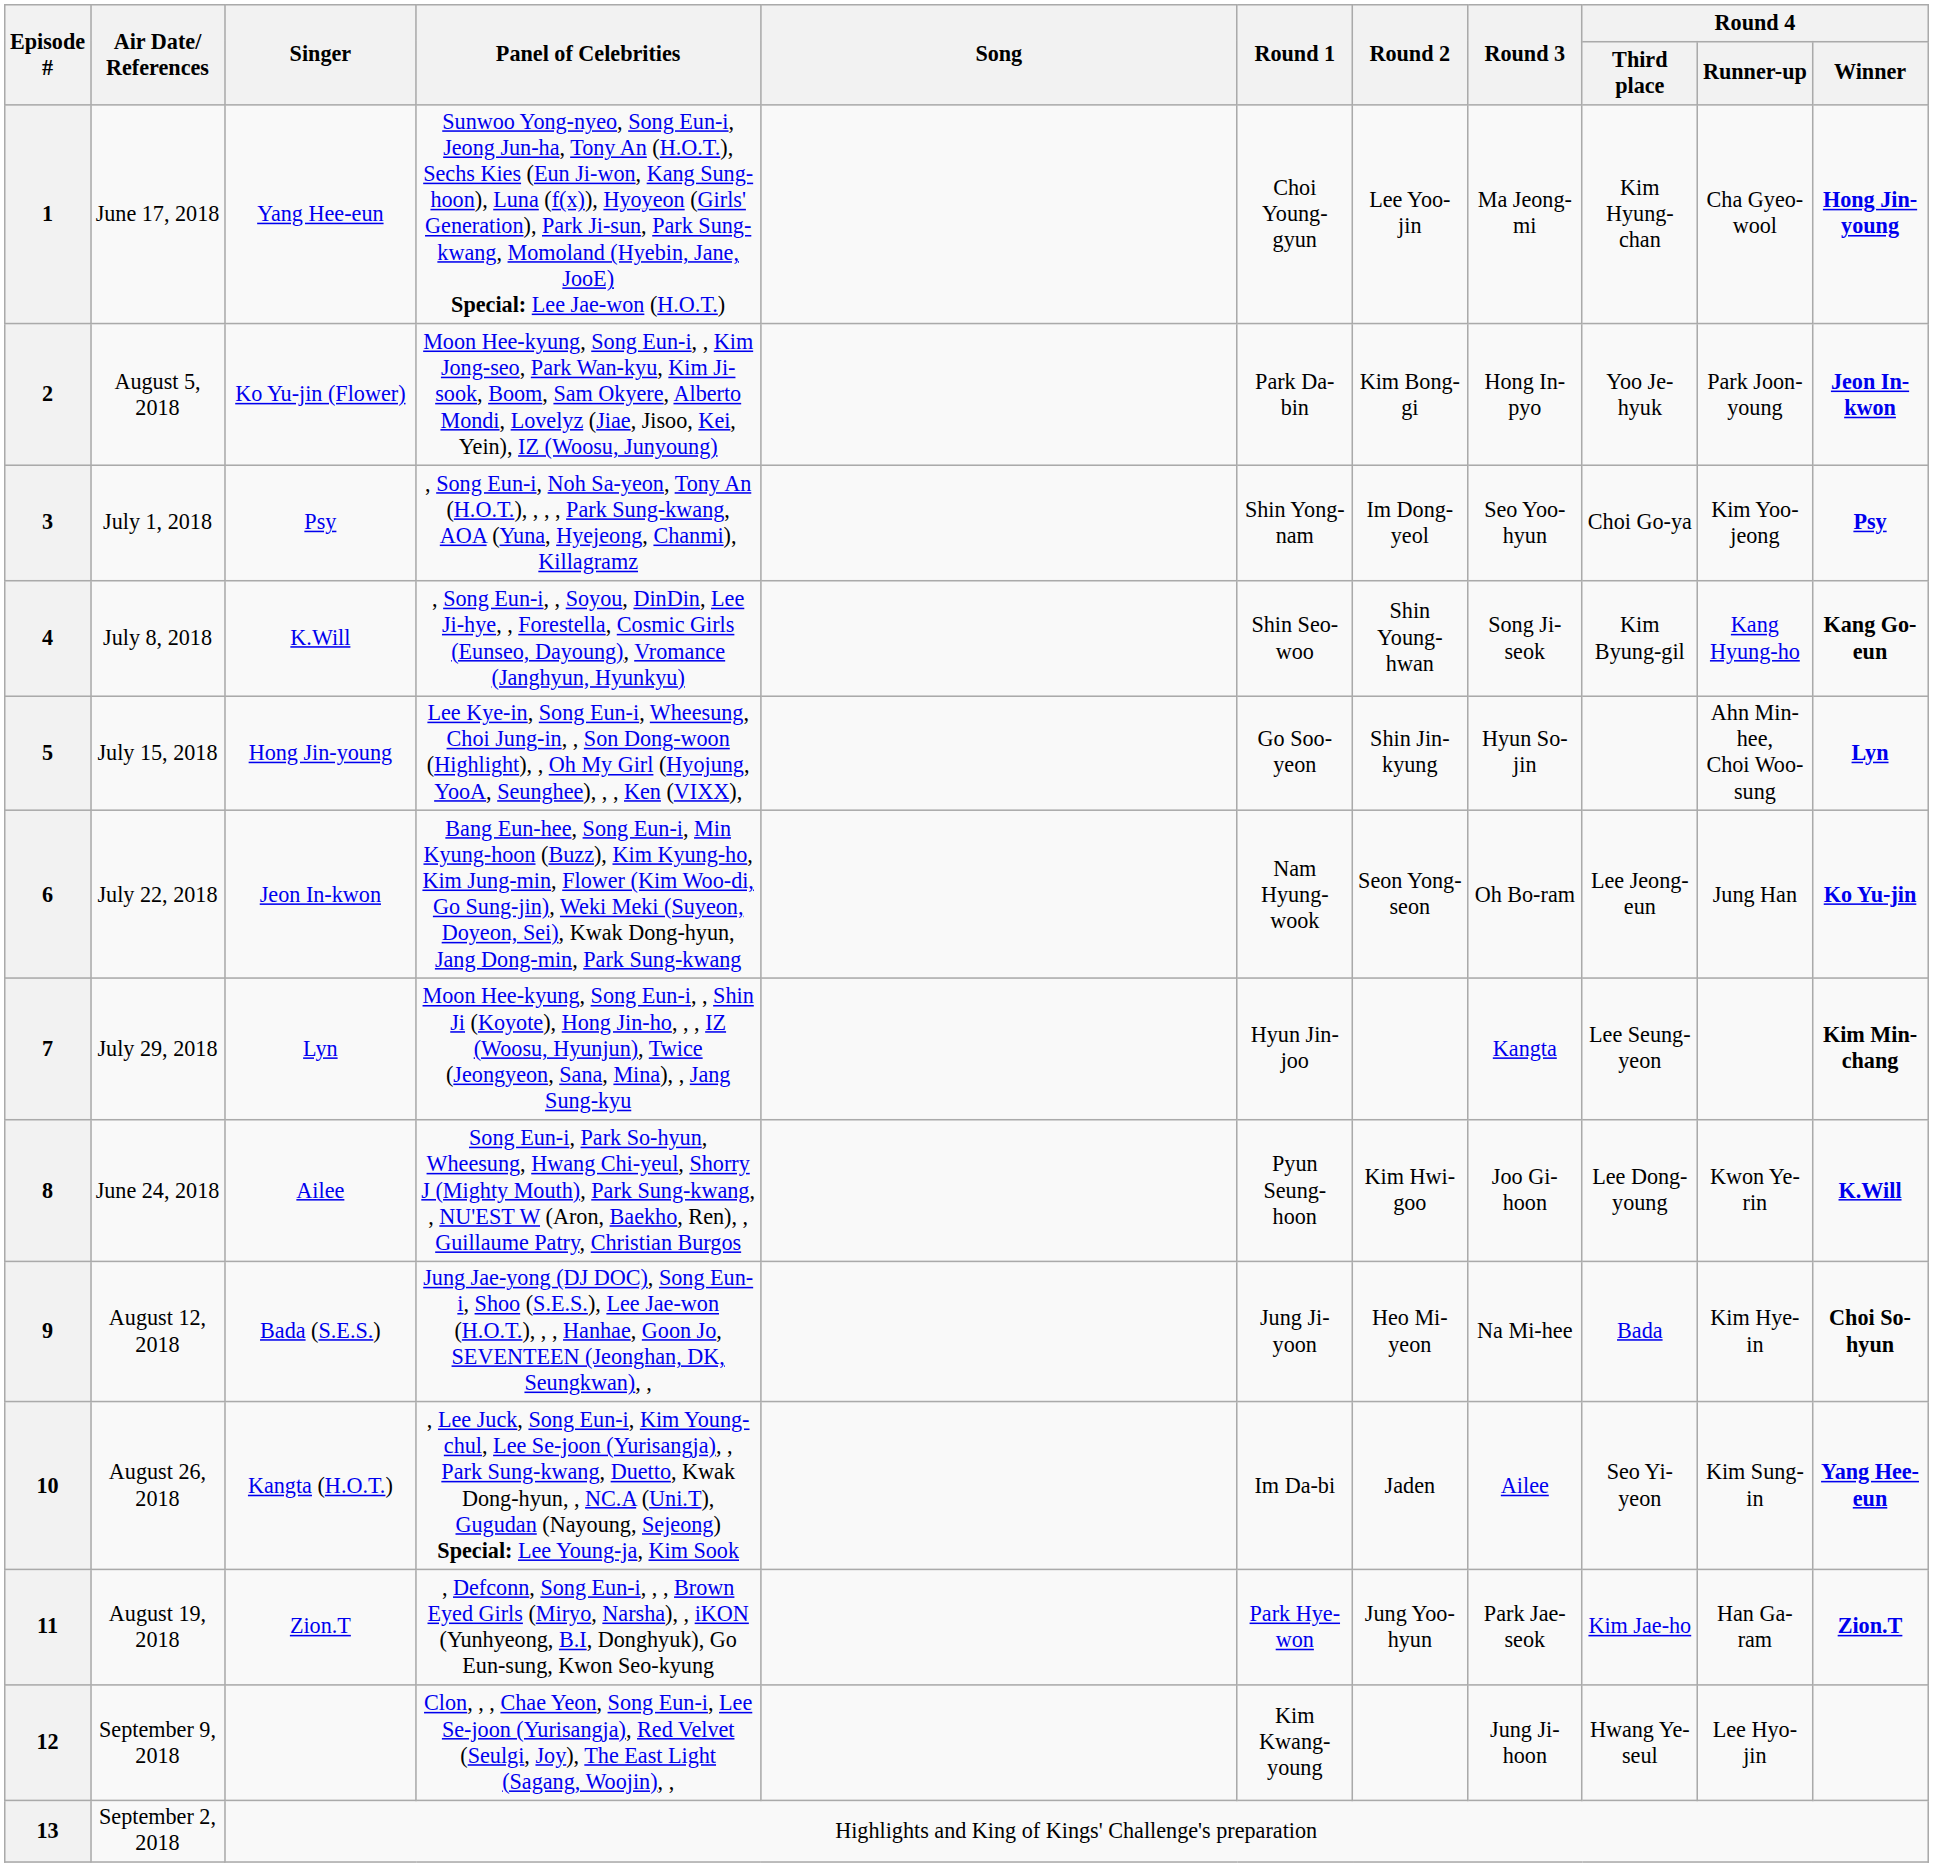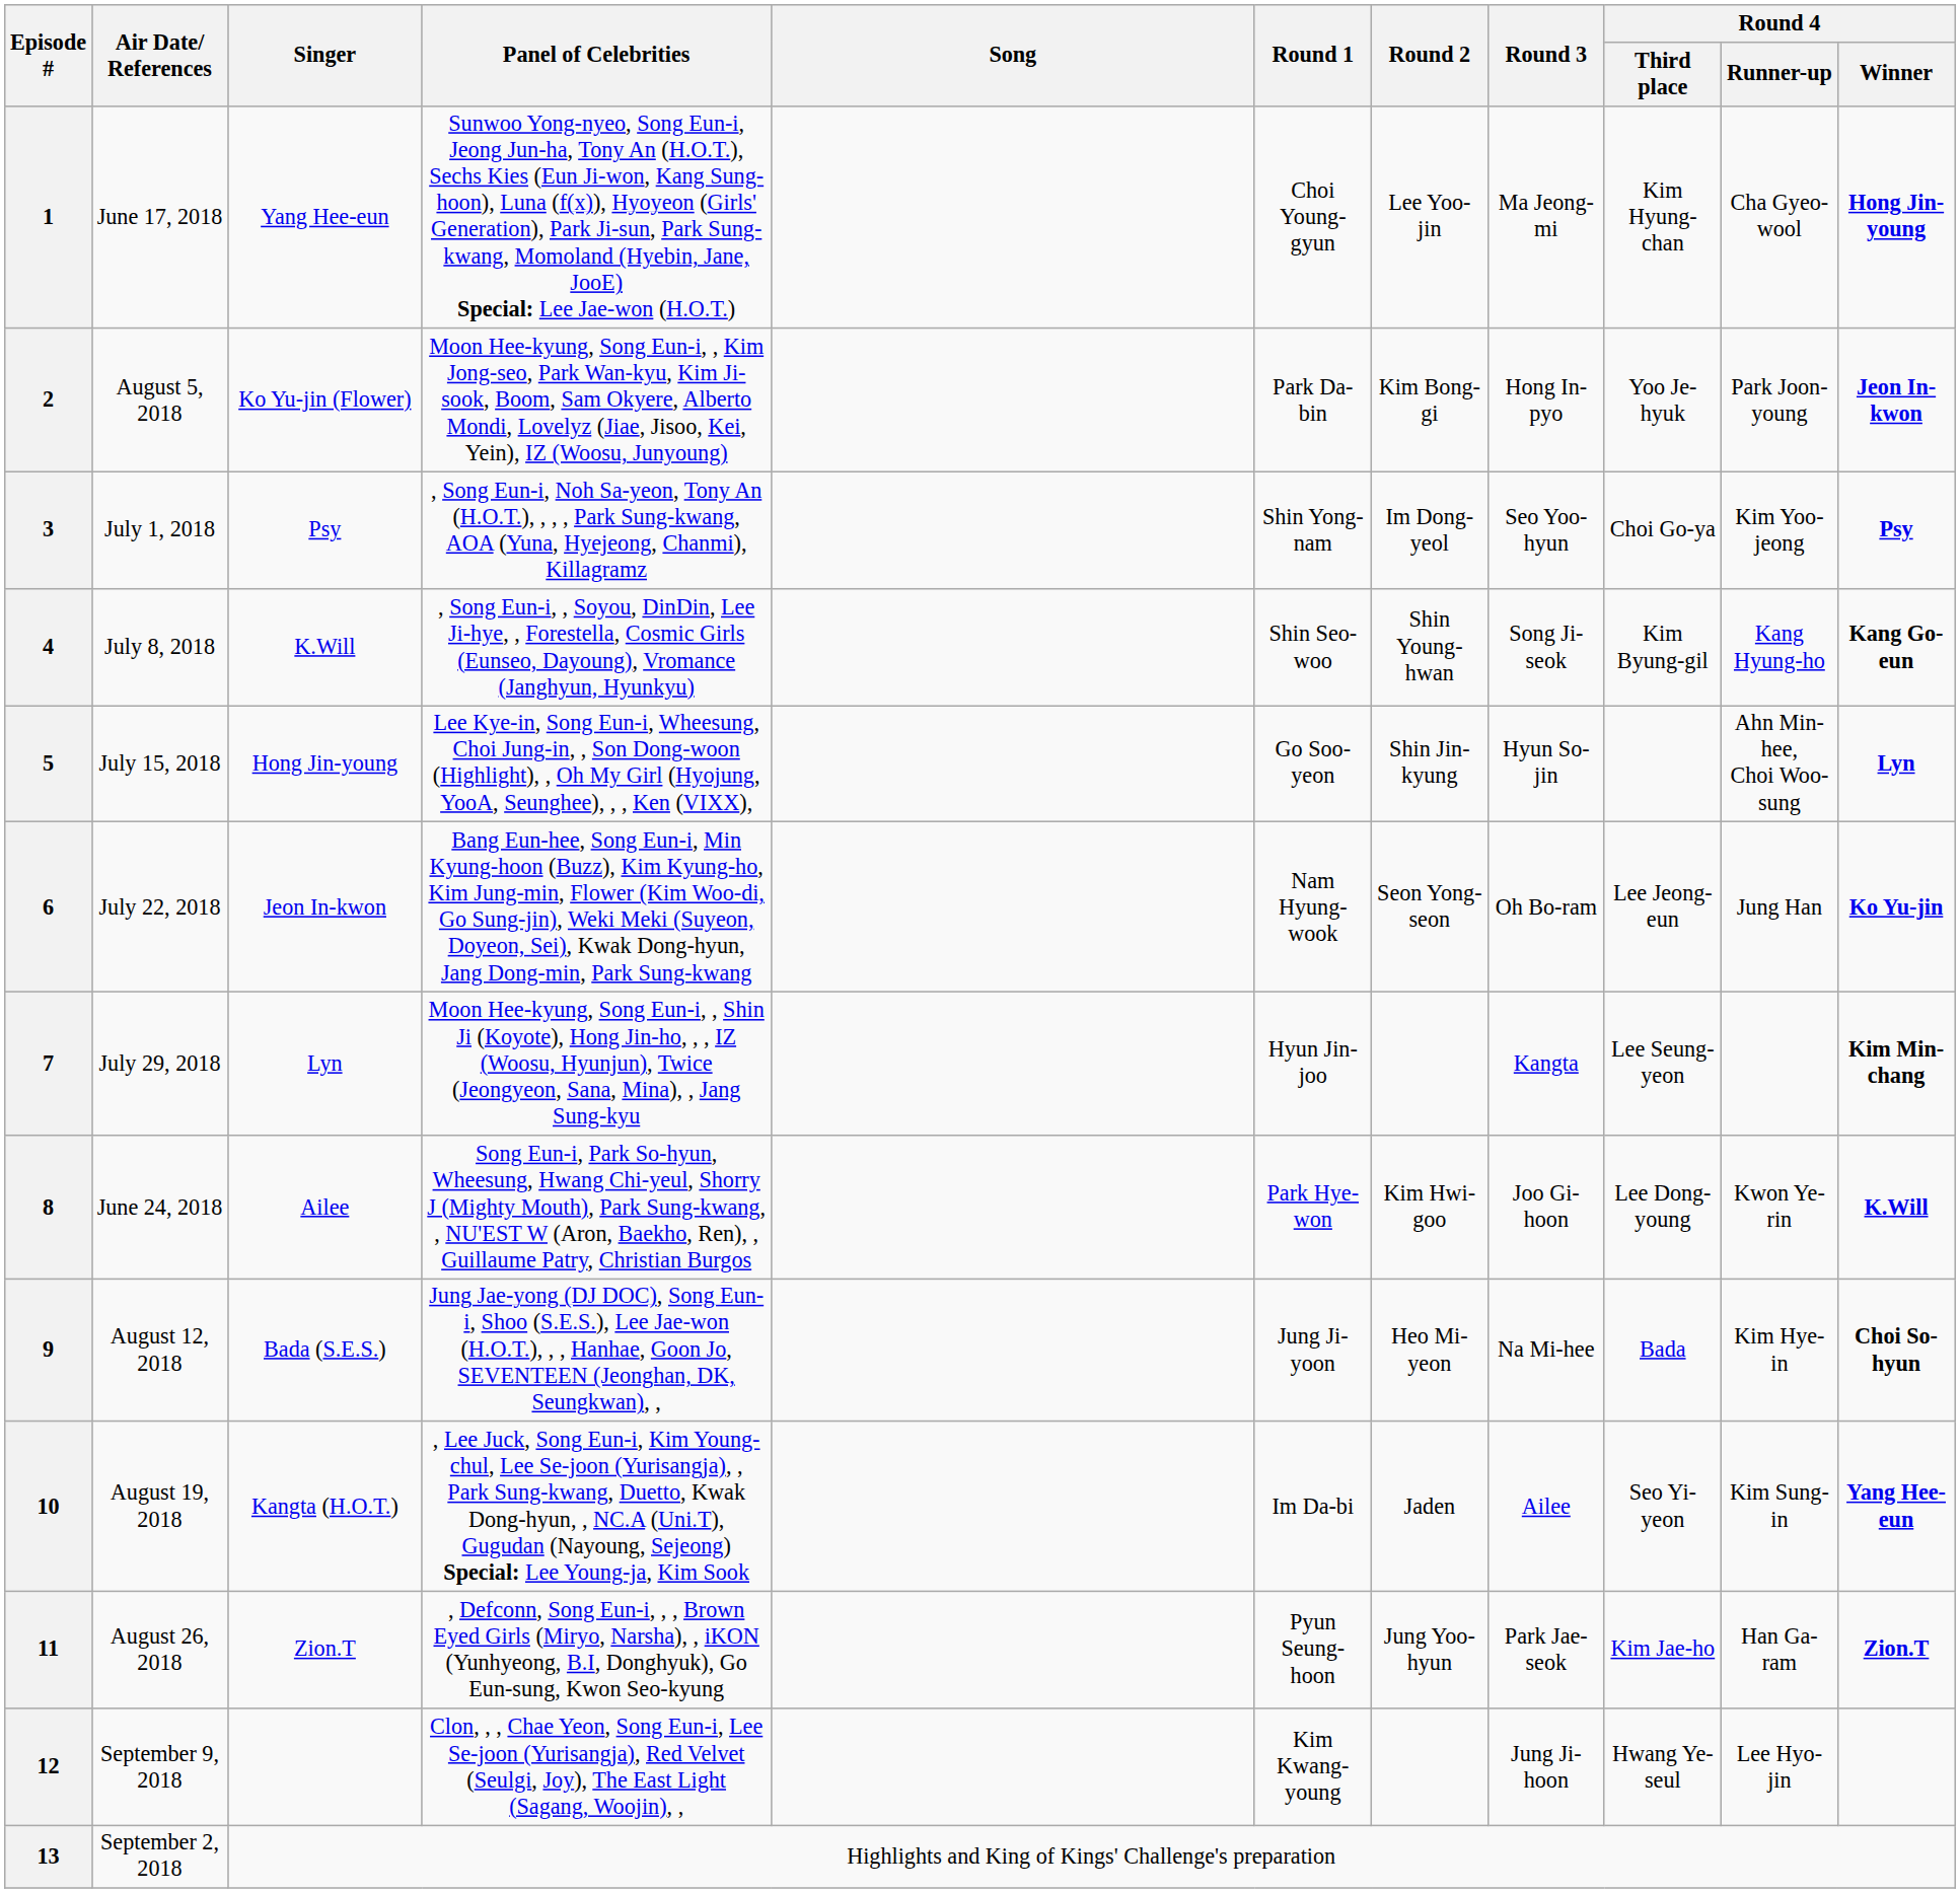8 | Round 1: Pyun Seung-hoon -> Park Hye-won
10 | Air Date/ References: August 26, 2018 -> August 19, 2018
11 | Air Date/ References: August 19, 2018 -> August 26, 2018
11 | Round 1: Park Hye-won -> Pyun Seung-hoon
